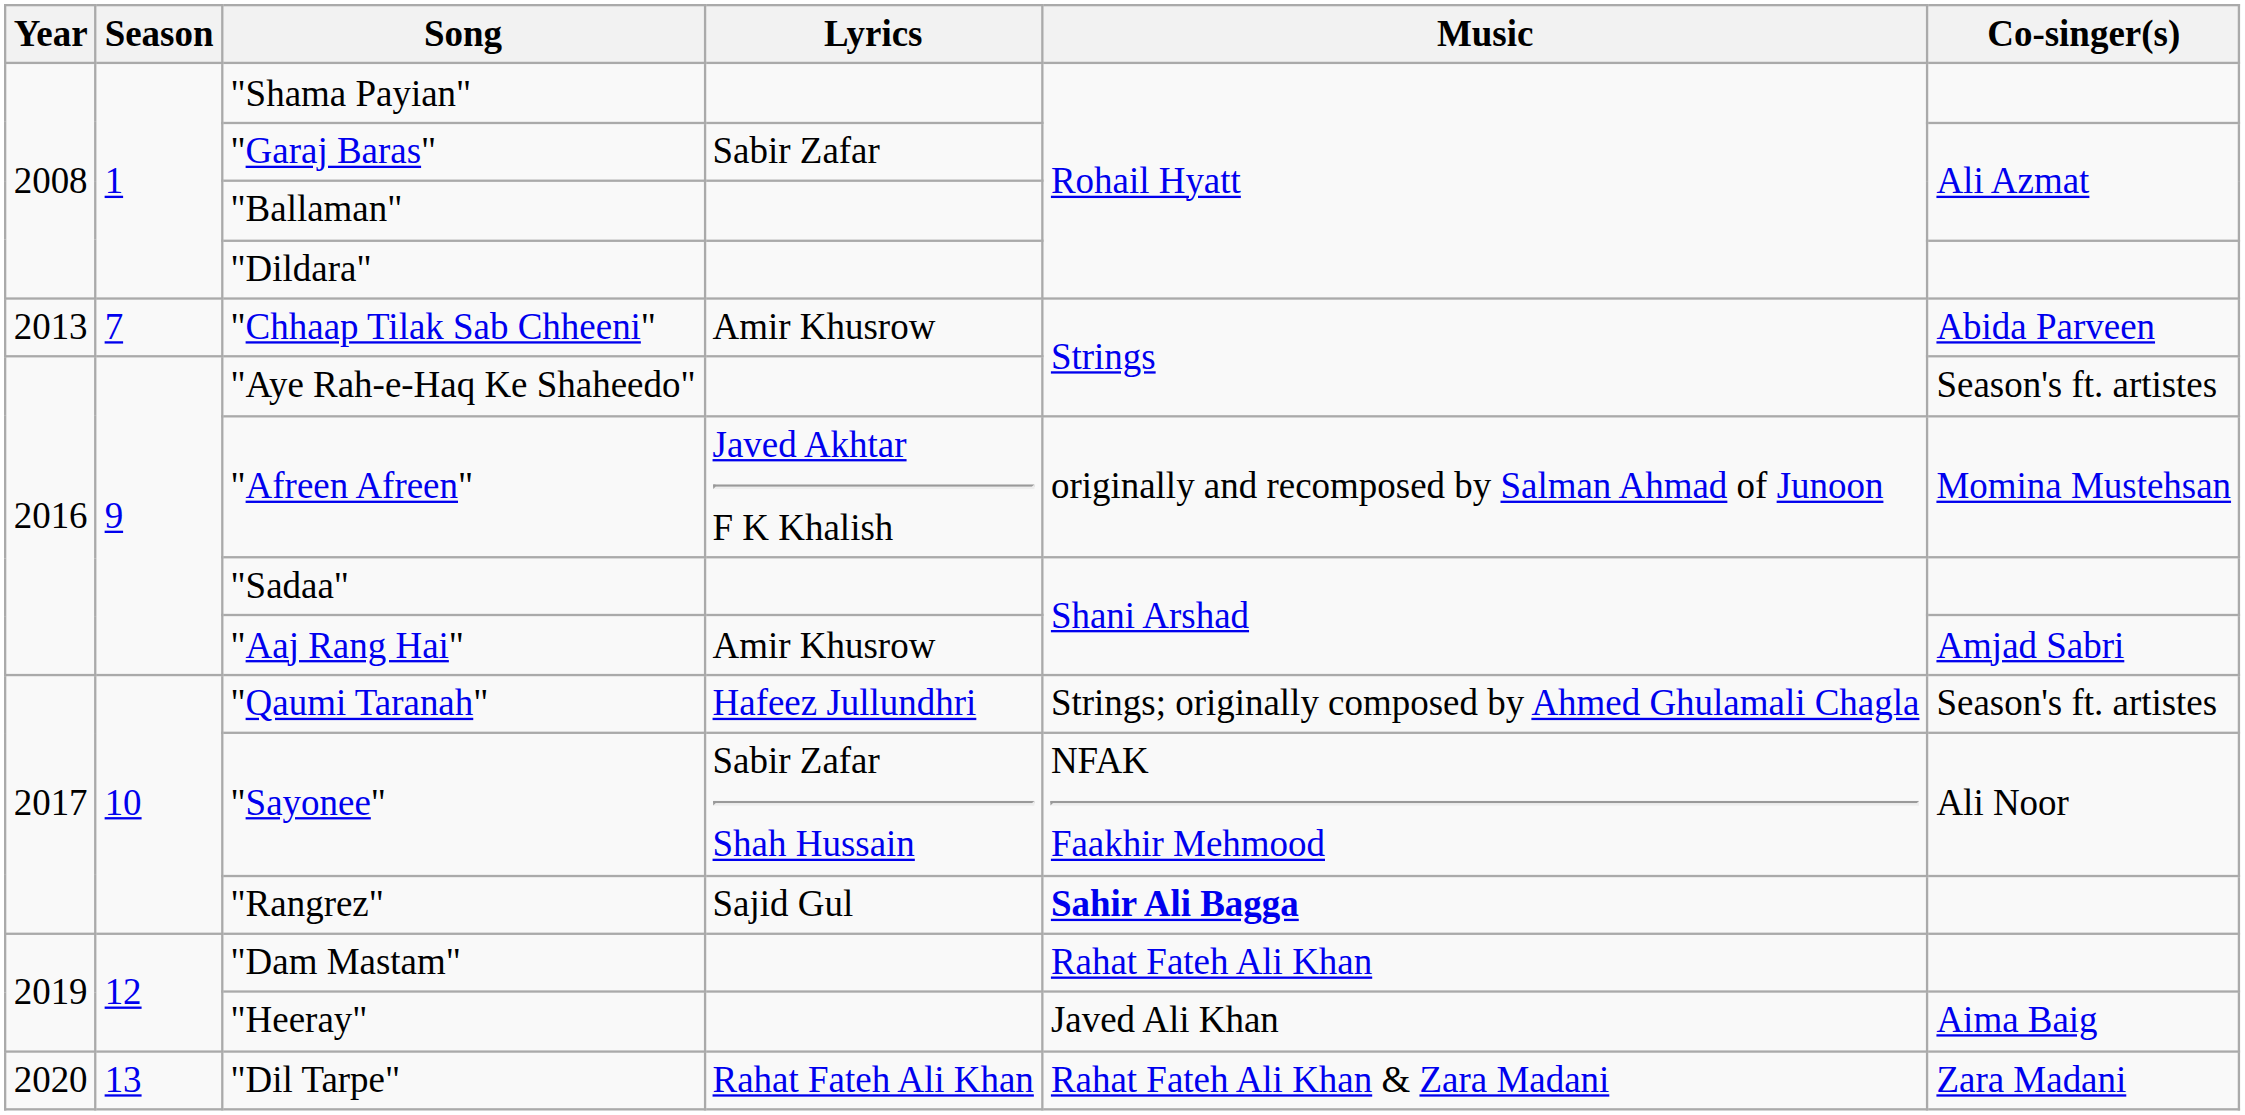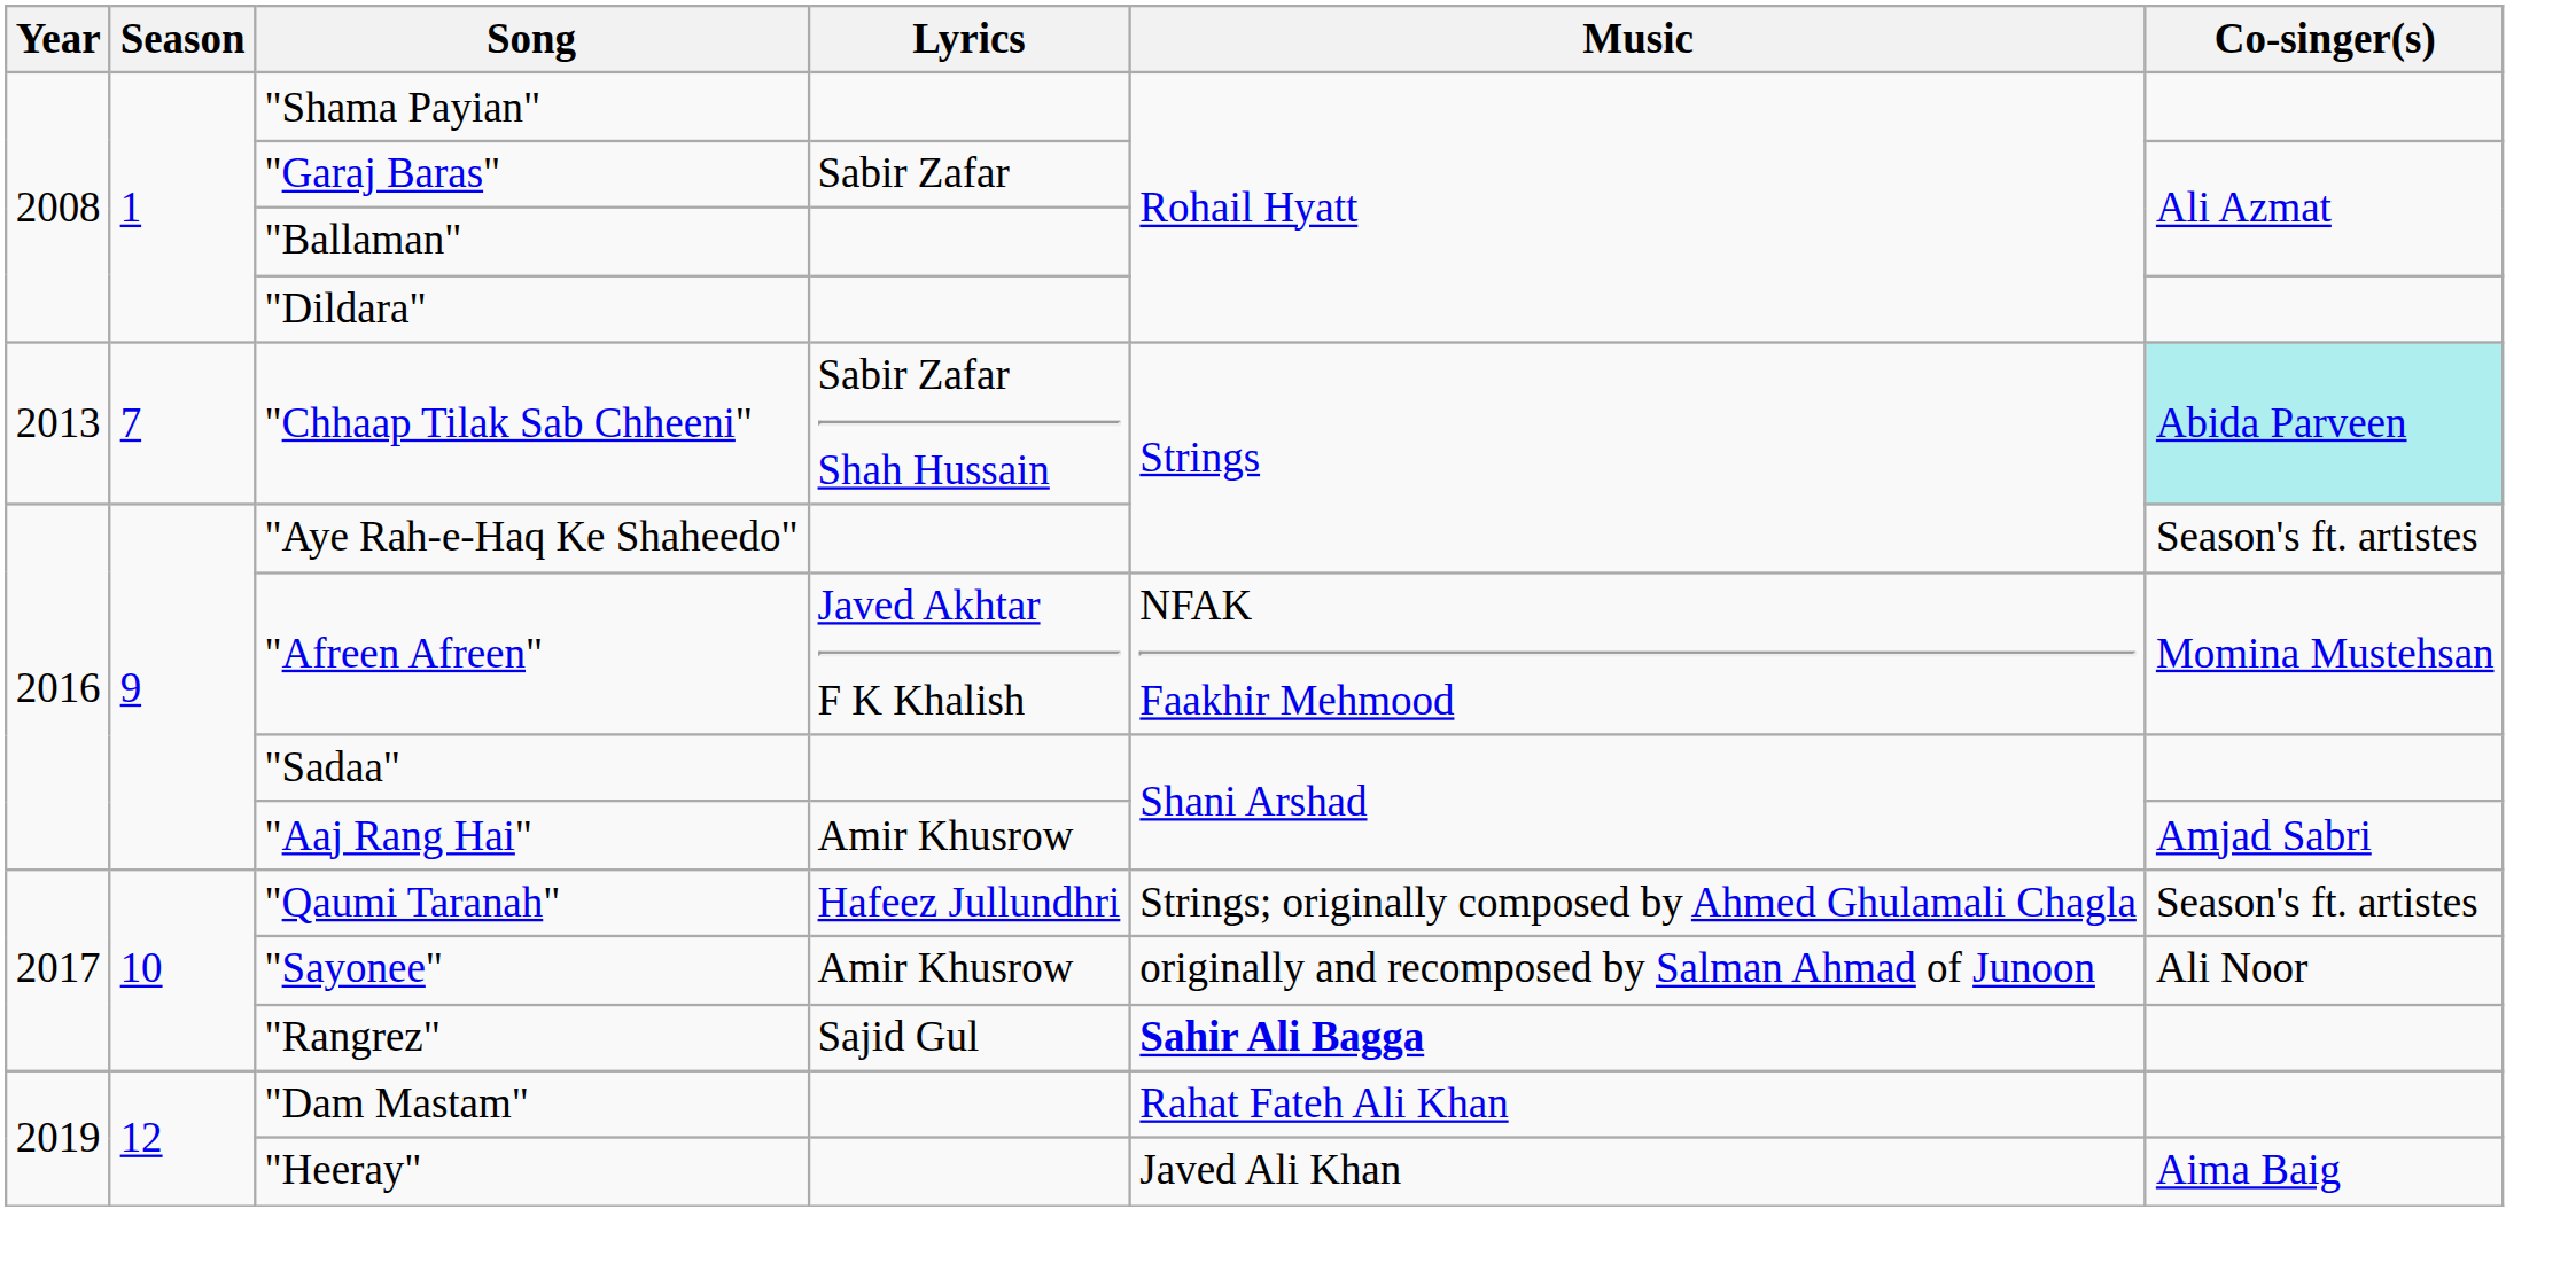"Chhaap Tilak Sab Chheeni" | Lyrics: Amir Khusrow -> Sabir Zafar Shah Hussain
"Chhaap Tilak Sab Chheeni" | Co-singer(s): no background -> paleturquoise background
"Afreen Afreen" | Music: originally and recomposed by Salman Ahmad of Junoon -> NFAK Faakhir Mehmood
"Sayonee" | Lyrics: Sabir Zafar Shah Hussain -> Amir Khusrow
"Sayonee" | Music: NFAK Faakhir Mehmood -> originally and recomposed by Salman Ahmad of Junoon
- row: 2020 | 13 | "Dil Tarpe" | Rahat Fateh Ali Khan | Rahat Fateh Ali Khan & Zara Madani | Zara Madani
